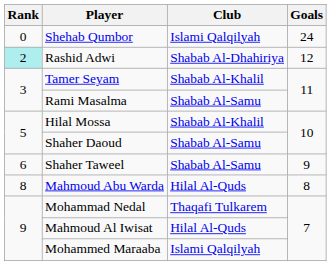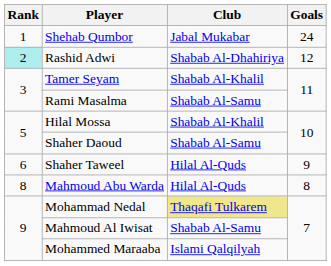Shehab Qumbor | Rank: 0 -> 1
Shehab Qumbor | Club: Islami Qalqilyah -> Jabal Mukabar
Shaher Taweel | Club: Shabab Al-Samu -> Hilal Al-Quds
Mohammad Nedal | Club: no background -> khaki background
Mahmoud Al Iwisat | Club: Hilal Al-Quds -> Shabab Al-Samu
